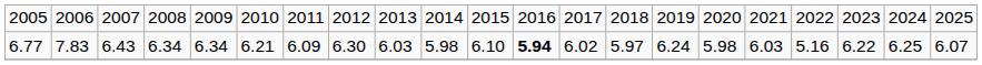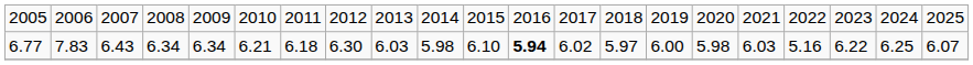6.77 | column 7: 6.09 -> 6.18
6.77 | column 15: 6.24 -> 6.00
